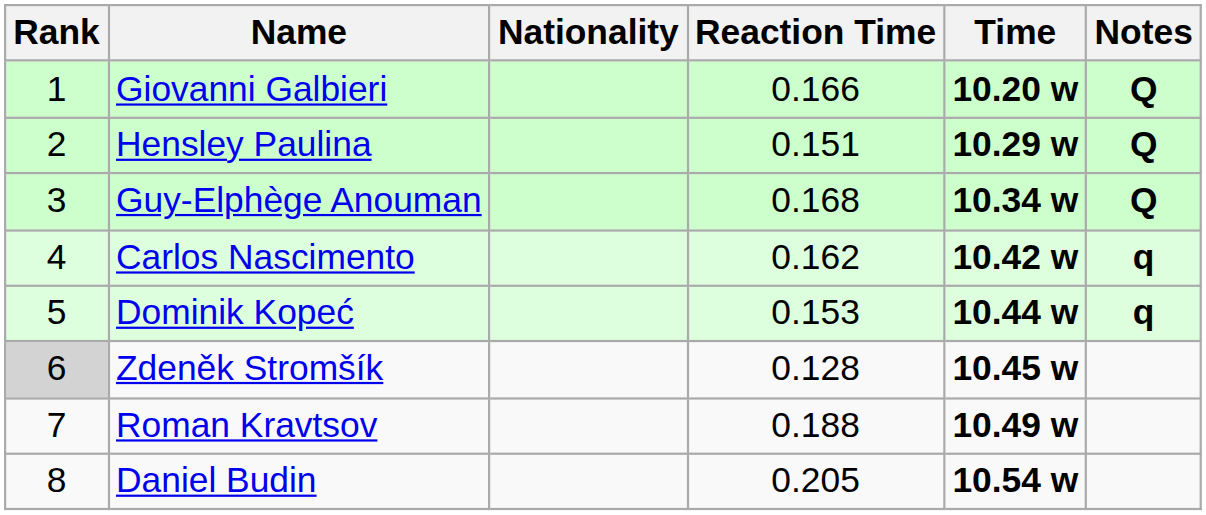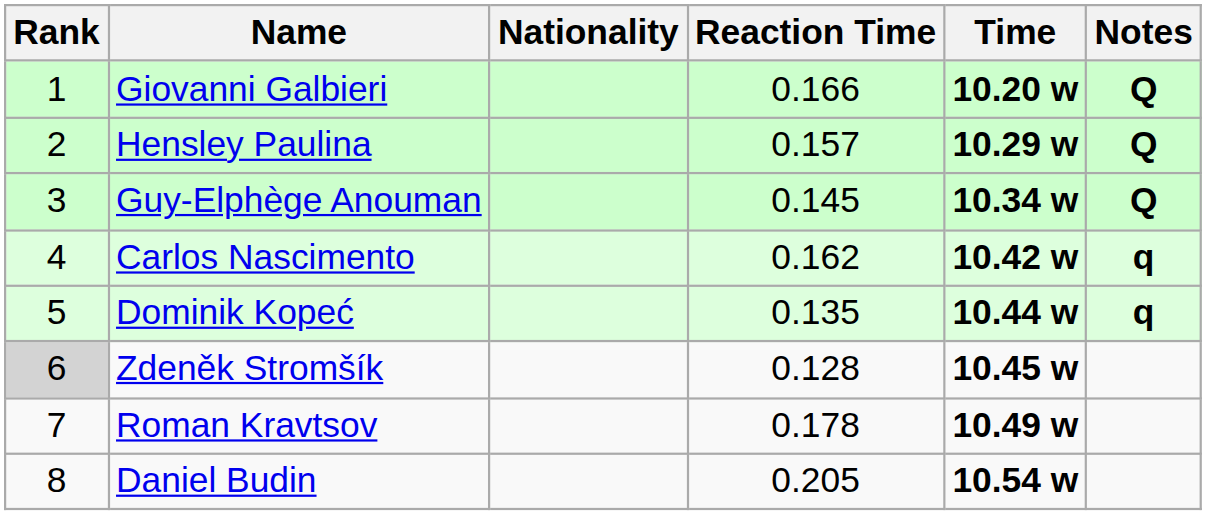Hensley Paulina | Reaction Time: 0.151 -> 0.157
Guy-Elphège Anouman | Reaction Time: 0.168 -> 0.145
Dominik Kopeć | Reaction Time: 0.153 -> 0.135
Roman Kravtsov | Reaction Time: 0.188 -> 0.178
